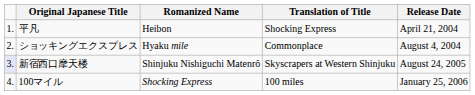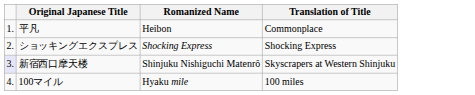- column: Release Date | April 21, 2004 | August 4, 2004 | August 24, 2005 | January 25, 2006
平凡 | Translation of Title: Shocking Express -> Commonplace
ショッキングエクスプレス | Romanized Name: Hyaku mile -> Shocking Express
ショッキングエクスプレス | Translation of Title: Commonplace -> Shocking Express
100マイル | Romanized Name: Shocking Express -> Hyaku mile
